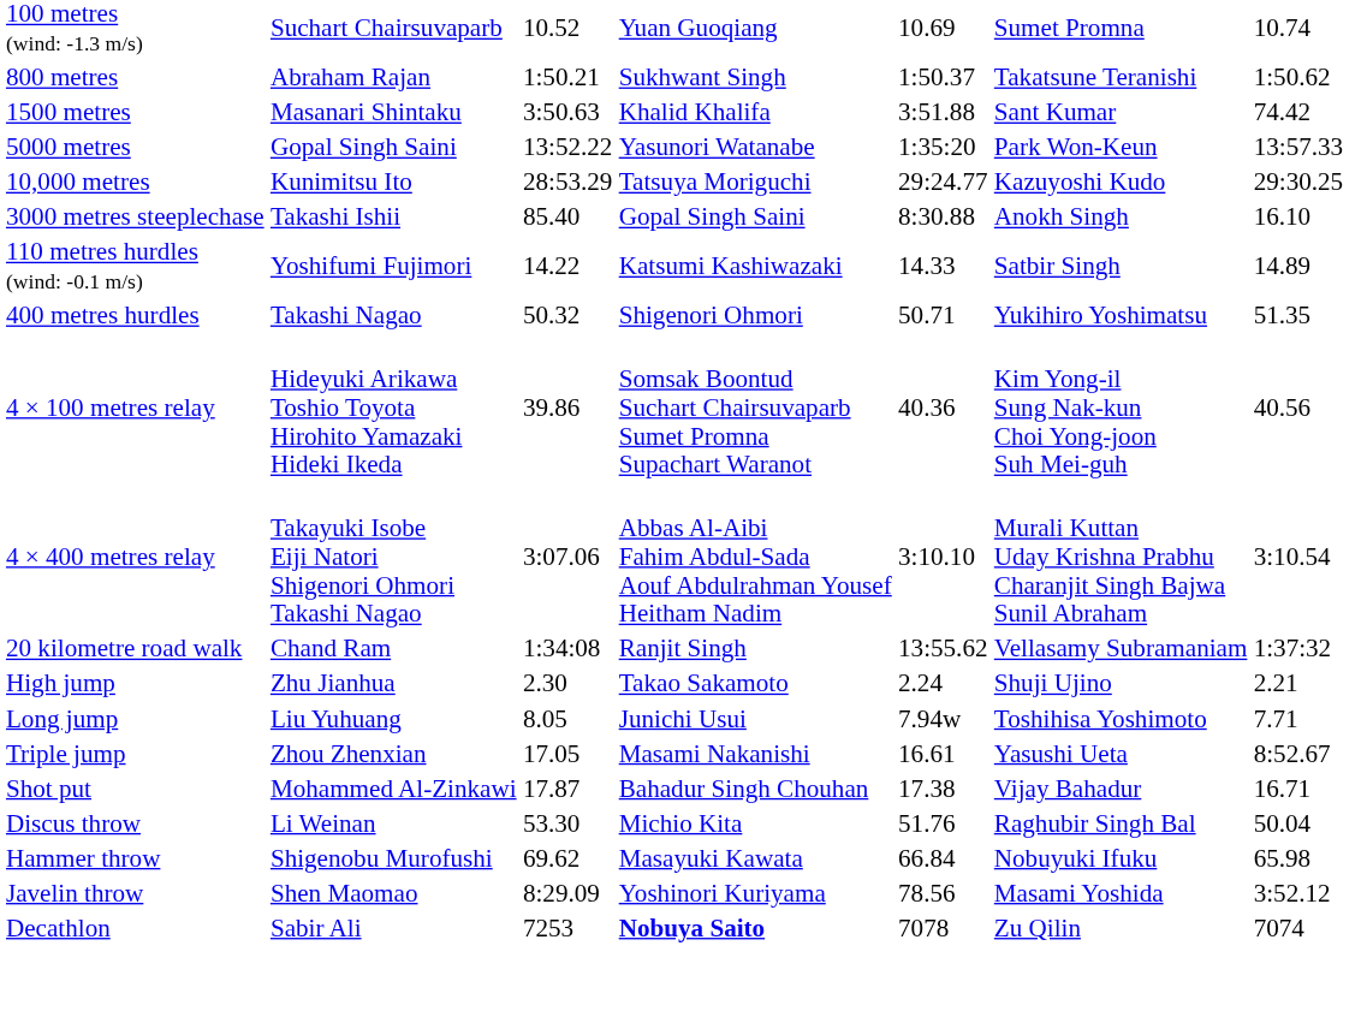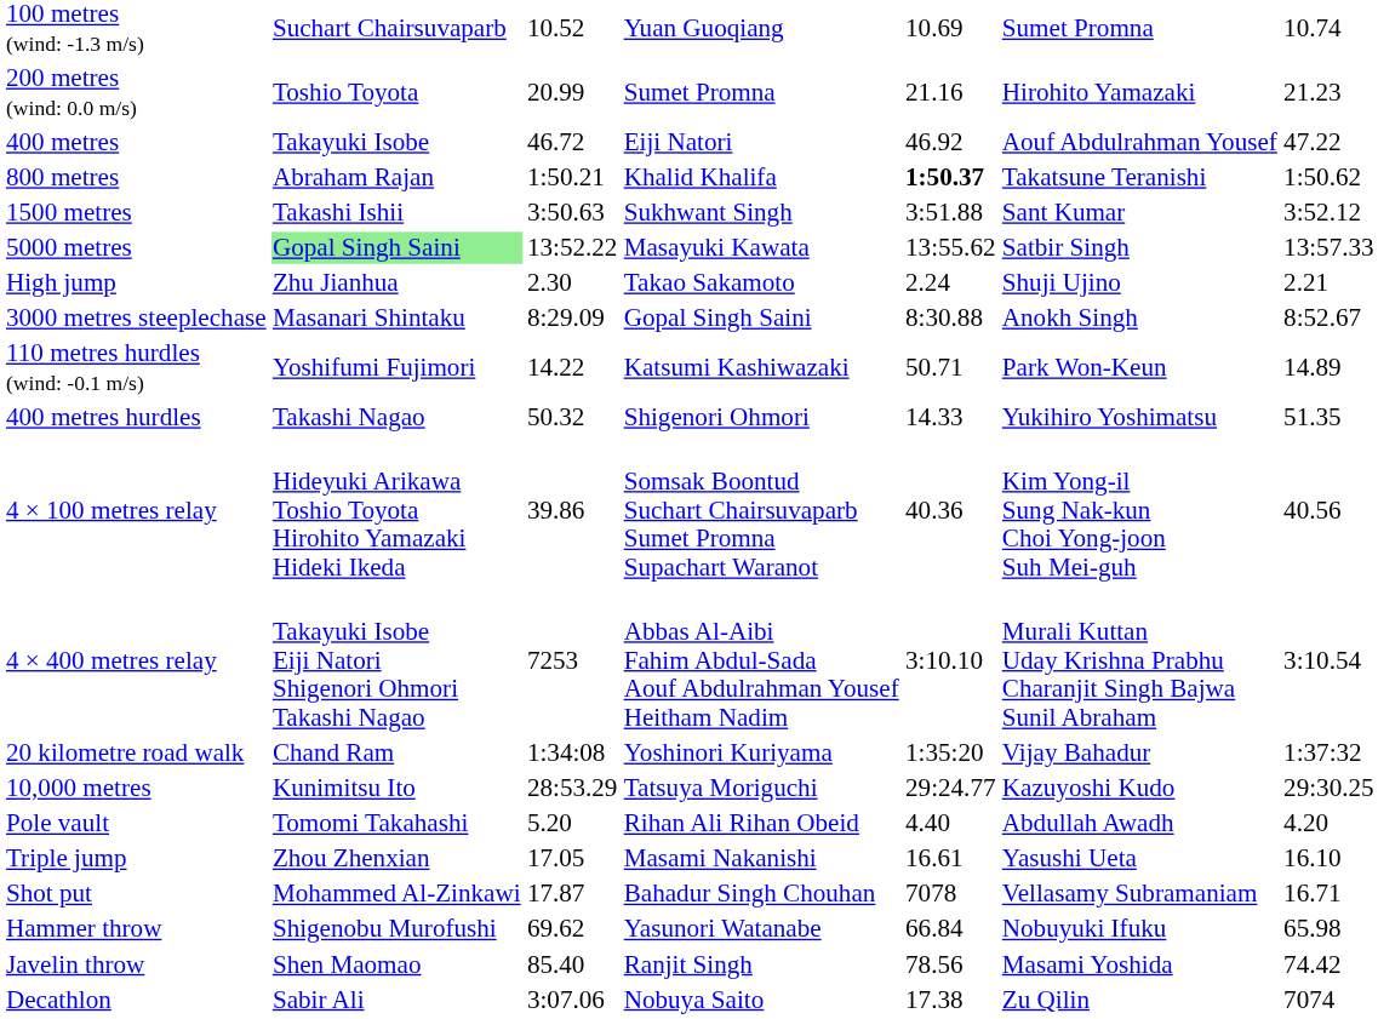+ row: 200 metres (wind: 0.0 m/s) | Toshio Toyota | 20.99 | Sumet Promna | 21.16 | Hirohito Yamazaki | 21.23
+ row: 400 metres | Takayuki Isobe | 46.72 | Eiji Natori | 46.92 | Aouf Abdulrahman Yousef | 47.22
800 metres | column 4: Sukhwant Singh -> Khalid Khalifa
800 metres | column 5: normal -> bold
1500 metres | column 2: Masanari Shintaku -> Takashi Ishii
1500 metres | column 4: Khalid Khalifa -> Sukhwant Singh
1500 metres | column 7: 74.42 -> 3:52.12
5000 metres | column 2: no background -> lightgreen background
5000 metres | column 4: Yasunori Watanabe -> Masayuki Kawata
5000 metres | column 5: 1:35:20 -> 13:55.62
5000 metres | column 6: Park Won-Keun -> Satbir Singh
rows swapped: 10,000 metres <-> High jump
3000 metres steeplechase | column 2: Takashi Ishii -> Masanari Shintaku
3000 metres steeplechase | column 3: 85.40 -> 8:29.09
3000 metres steeplechase | column 7: 16.10 -> 8:52.67
110 metres hurdles (wind: -0.1 m/s) | column 5: 14.33 -> 50.71
110 metres hurdles (wind: -0.1 m/s) | column 6: Satbir Singh -> Park Won-Keun
400 metres hurdles | column 5: 50.71 -> 14.33
4 × 400 metres relay | column 3: 3:07.06 -> 7253
20 kilometre road walk | column 4: Ranjit Singh -> Yoshinori Kuriyama
20 kilometre road walk | column 5: 13:55.62 -> 1:35:20
20 kilometre road walk | column 6: Vellasamy Subramaniam -> Vijay Bahadur
+ row: Pole vault | Tomomi Takahashi | 5.20 | Rihan Ali Rihan Obeid | 4.40 | Abdullah Awadh | 4.20
- row: Long jump | Liu Yuhuang | 8.05 | Junichi Usui | 7.94w | Toshihisa Yoshimoto | 7.71
Triple jump | column 7: 8:52.67 -> 16.10
Shot put | column 5: 17.38 -> 7078
Shot put | column 6: Vijay Bahadur -> Vellasamy Subramaniam
- row: Discus throw | Li Weinan | 53.30 | Michio Kita | 51.76 | Raghubir Singh Bal | 50.04
Hammer throw | column 4: Masayuki Kawata -> Yasunori Watanabe
Javelin throw | column 3: 8:29.09 -> 85.40
Javelin throw | column 4: Yoshinori Kuriyama -> Ranjit Singh
Javelin throw | column 7: 3:52.12 -> 74.42
Decathlon | column 3: 7253 -> 3:07.06
Decathlon | column 4: bold -> normal
Decathlon | column 5: 7078 -> 17.38
